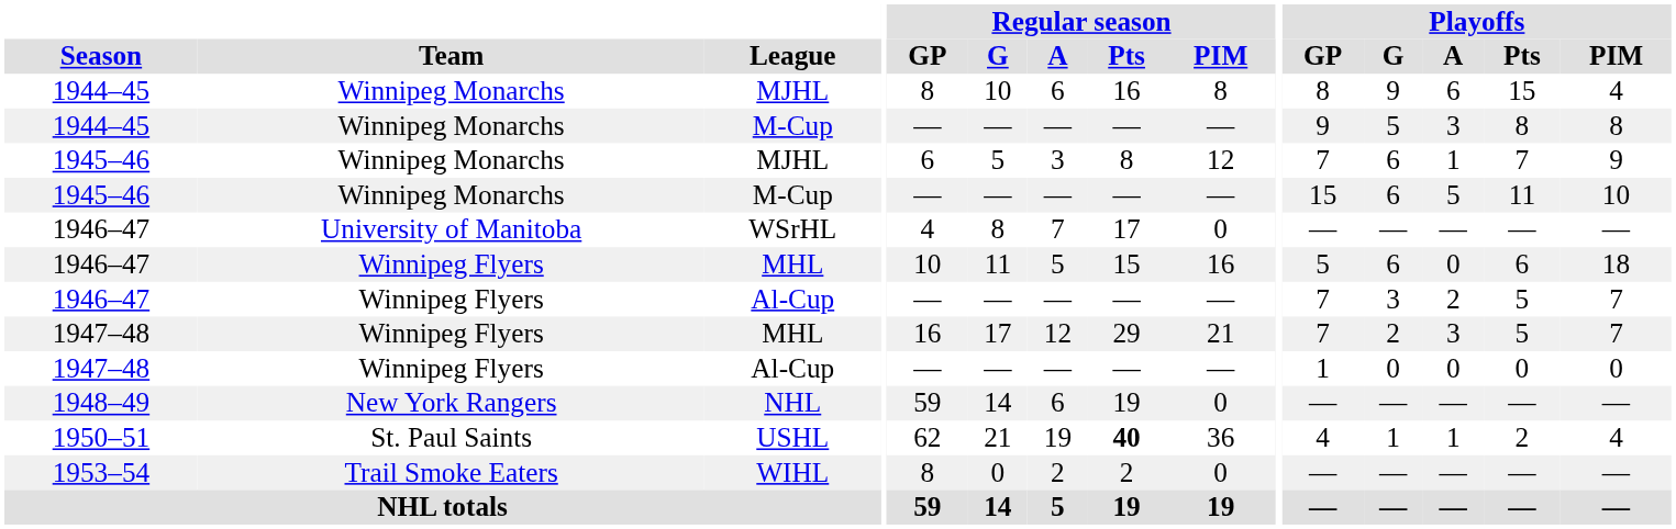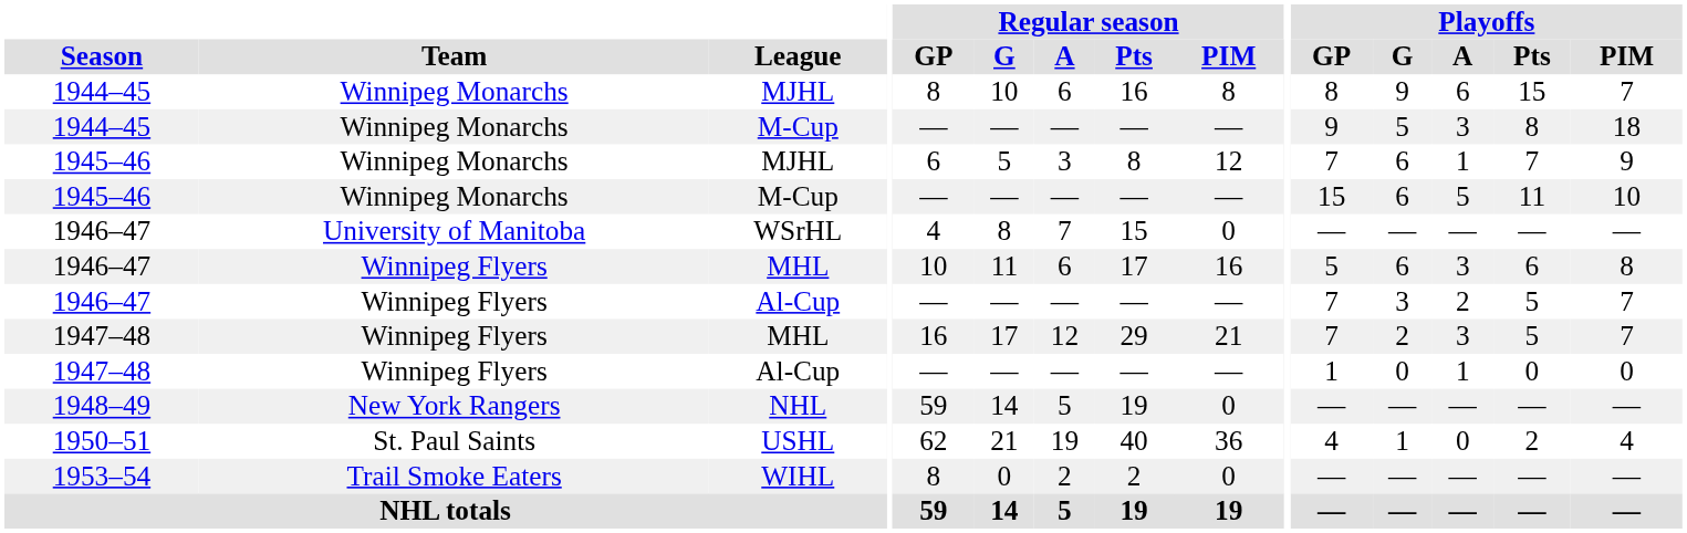1944–45 / MJHL | Playoffs / PIM: 4 -> 7
1944–45 / M-Cup | Playoffs / PIM: 8 -> 18
WSrHL | Regular season / Pts: 17 -> 15
1946–47 / MHL | Regular season / A: 5 -> 6
1946–47 / MHL | Regular season / Pts: 15 -> 17
1946–47 / MHL | Playoffs / A: 0 -> 3
1946–47 / MHL | Playoffs / PIM: 18 -> 8
1947–48 / Al-Cup | Playoffs / A: 0 -> 1
NHL | Regular season / A: 6 -> 5
USHL | Regular season / Pts: bold -> normal
USHL | Playoffs / A: 1 -> 0
